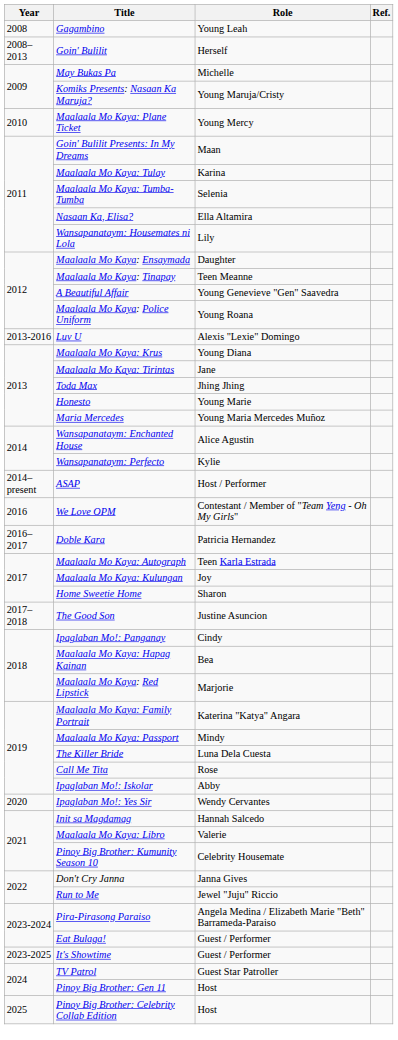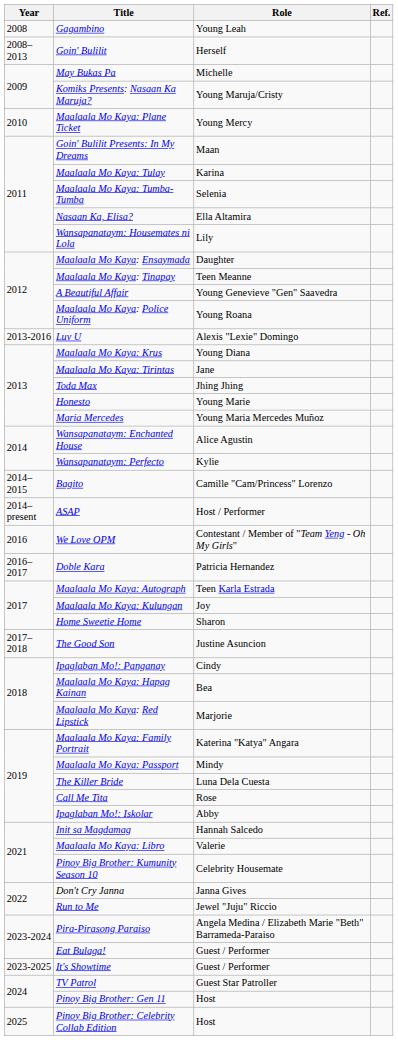+ row: 2014–2015 | Bagito | Camille "Cam/Princess" Lorenzo
- row: 2020 | Ipaglaban Mo!: Yes Sir | Wendy Cervantes
